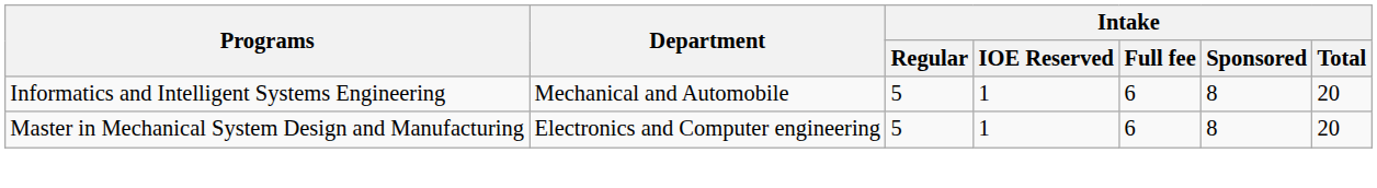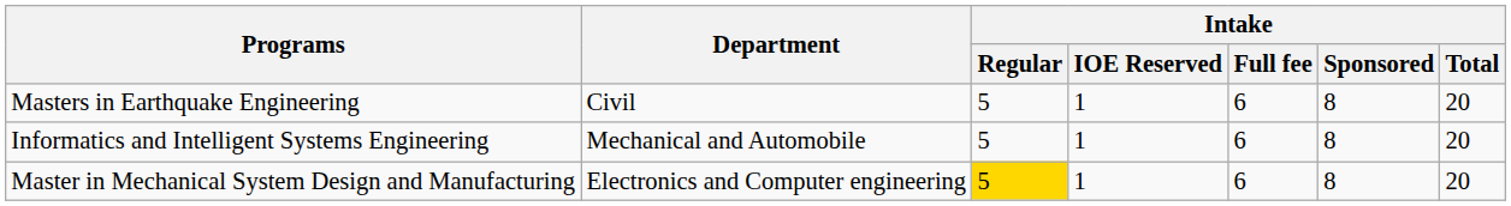+ row: Masters in Earthquake Engineering | Civil | 5 | 1 | 6 | 8 | 20
Master in Mechanical System Design and Manufacturing | Intake / Regular: no background -> gold background
